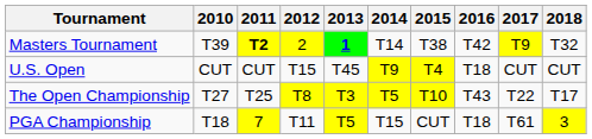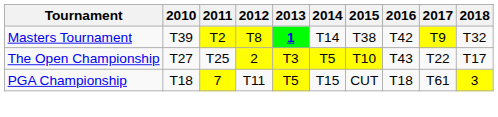Masters Tournament | 2011: bold -> normal
Masters Tournament | 2012: 2 -> T8
- row: U.S. Open | CUT | CUT | T15 | T45 | T9 | T4 | T18 | CUT | CUT
The Open Championship | 2012: T8 -> 2
